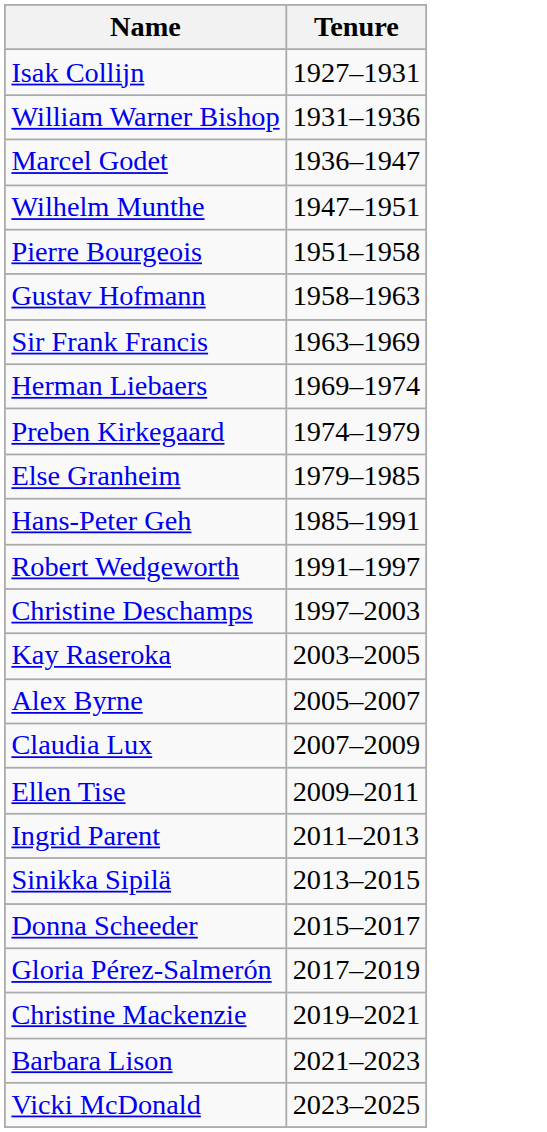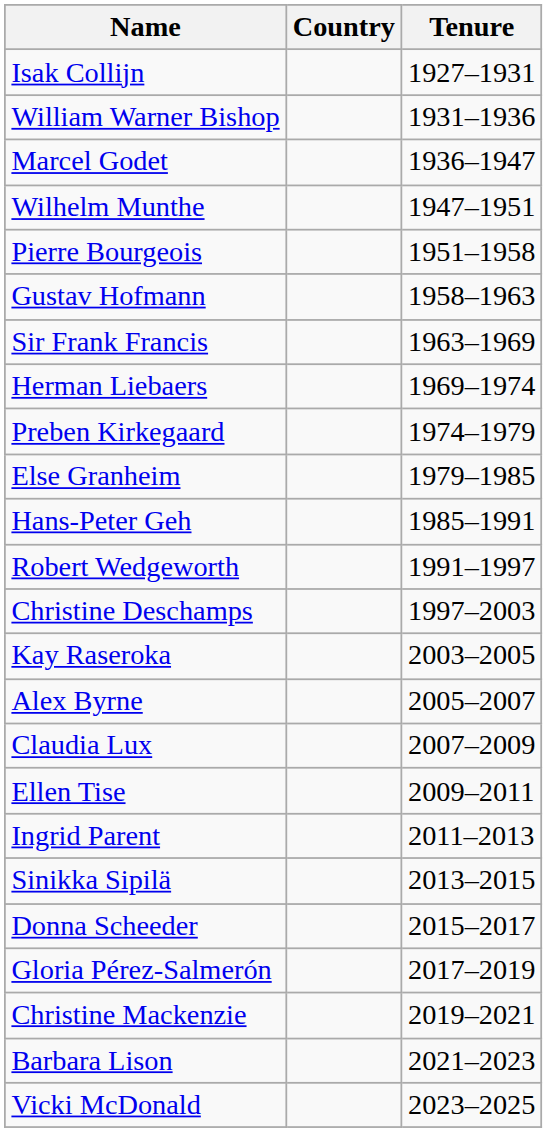+ column: Country
